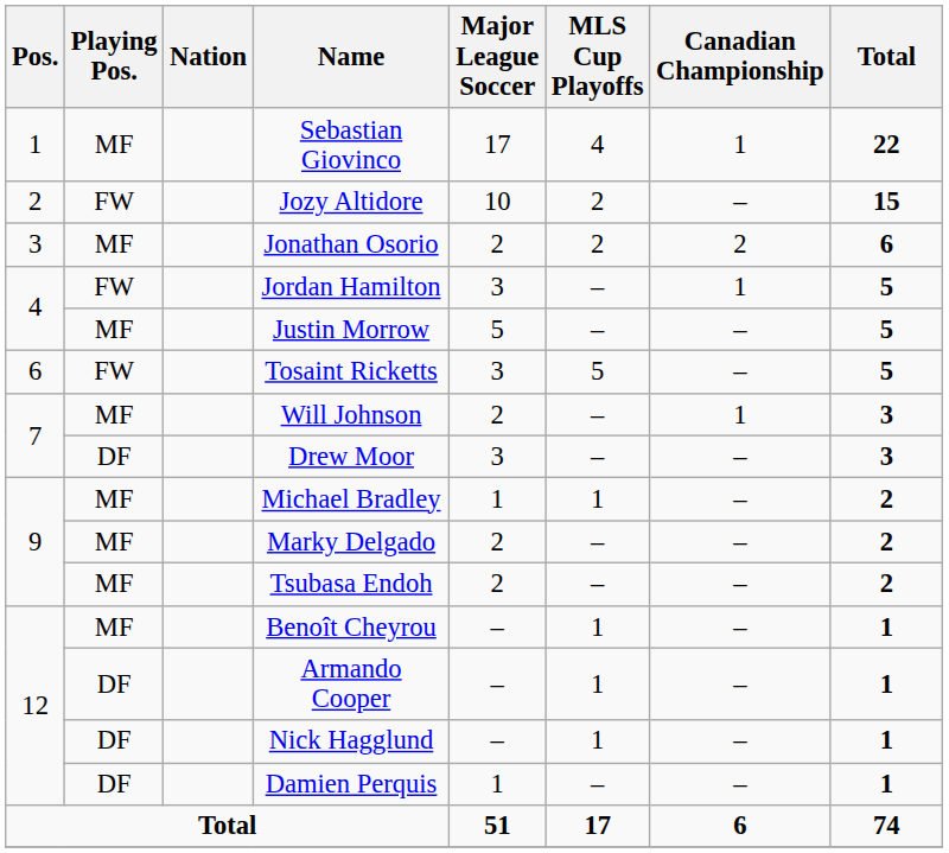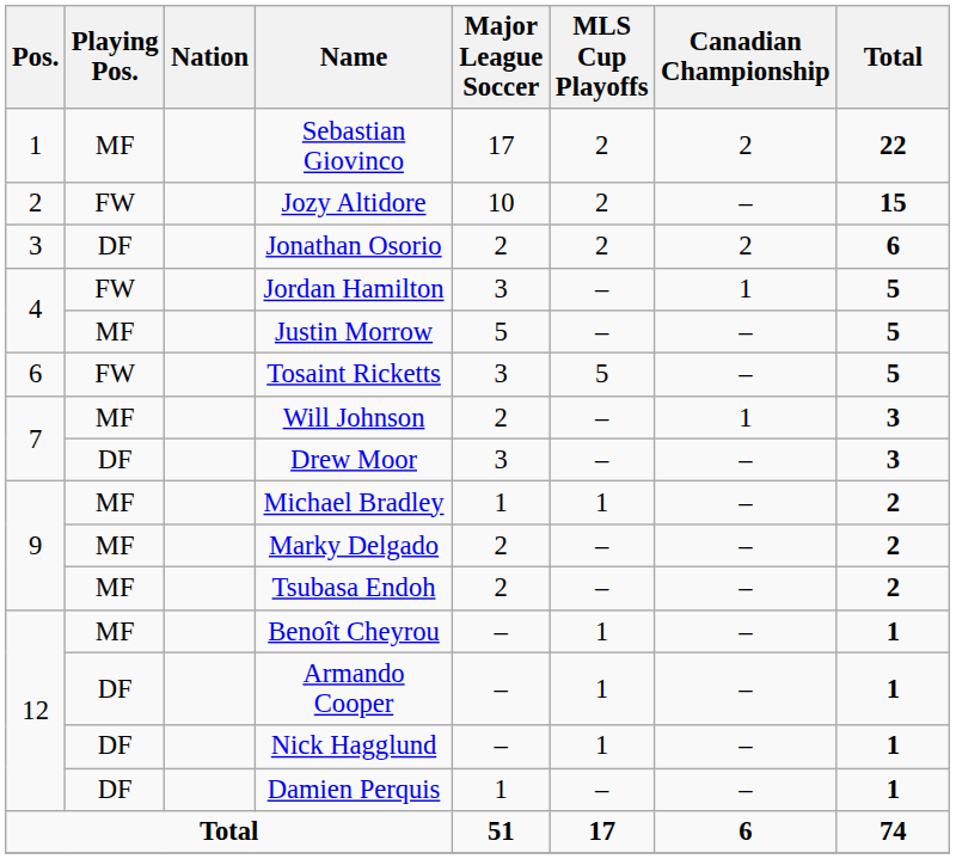Sebastian Giovinco | MLS Cup Playoffs: 4 -> 2
Sebastian Giovinco | Canadian Championship: 1 -> 2
Jonathan Osorio | Playing Pos.: MF -> DF
